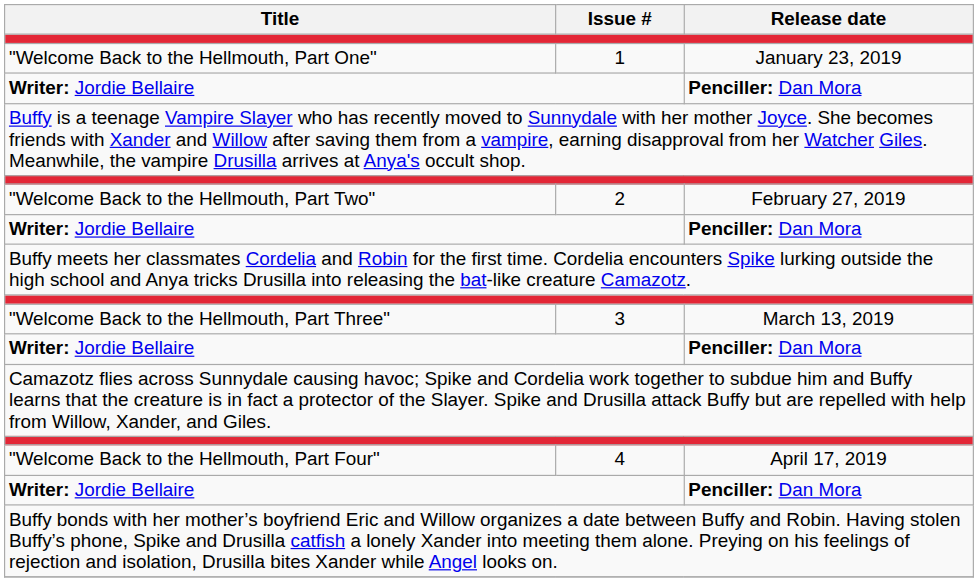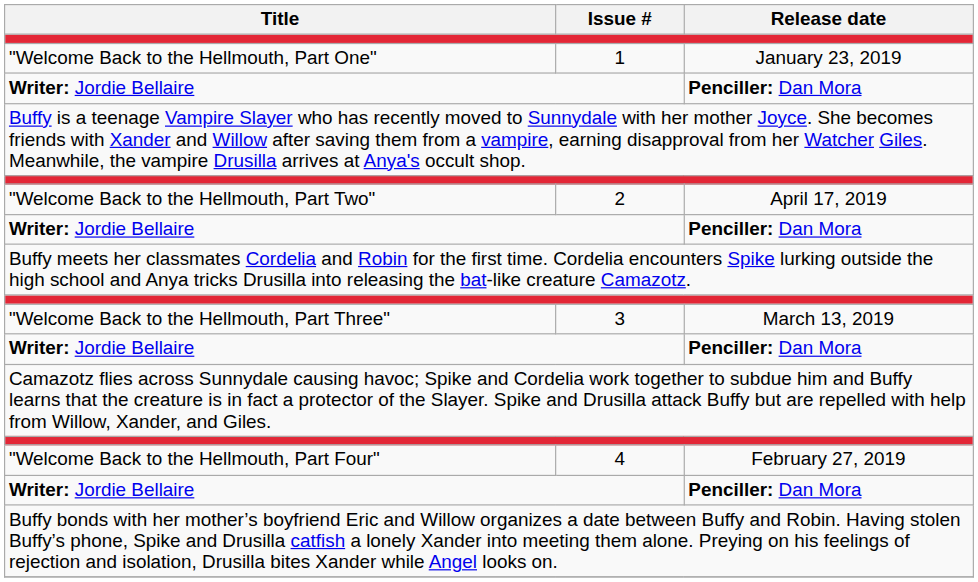"Welcome Back to the Hellmouth, Part Two" | Release date: February 27, 2019 -> April 17, 2019
"Welcome Back to the Hellmouth, Part Four" | Release date: April 17, 2019 -> February 27, 2019
